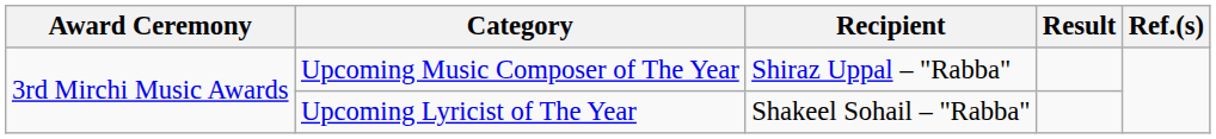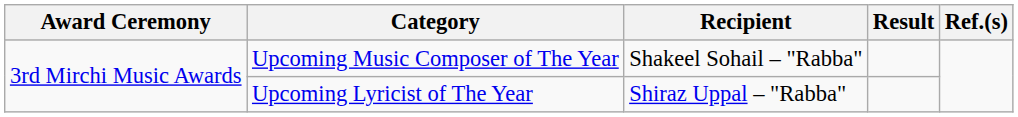Upcoming Music Composer of The Year | Recipient: Shiraz Uppal – "Rabba" -> Shakeel Sohail – "Rabba"
Upcoming Lyricist of The Year | Recipient: Shakeel Sohail – "Rabba" -> Shiraz Uppal – "Rabba"
